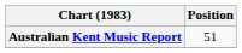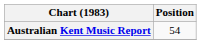Australian Kent Music Report | Position: 51 -> 54
